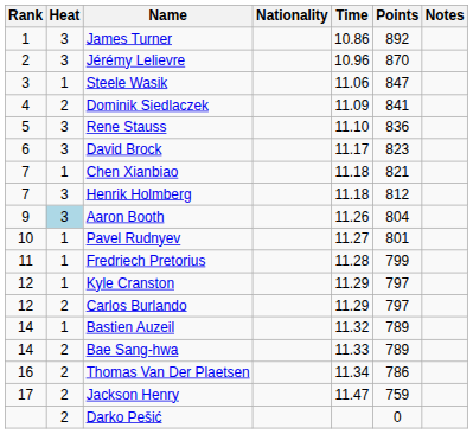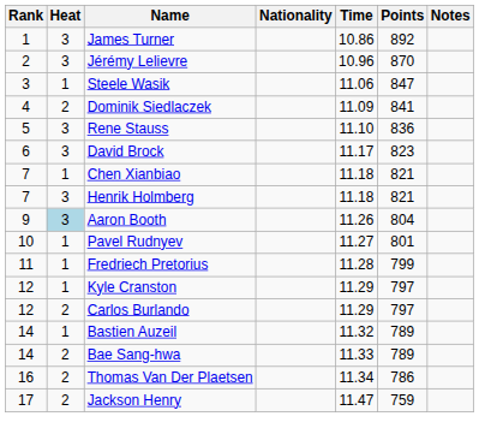Henrik Holmberg | Points: 812 -> 821
- row: 2 | Darko Pešić | 0
